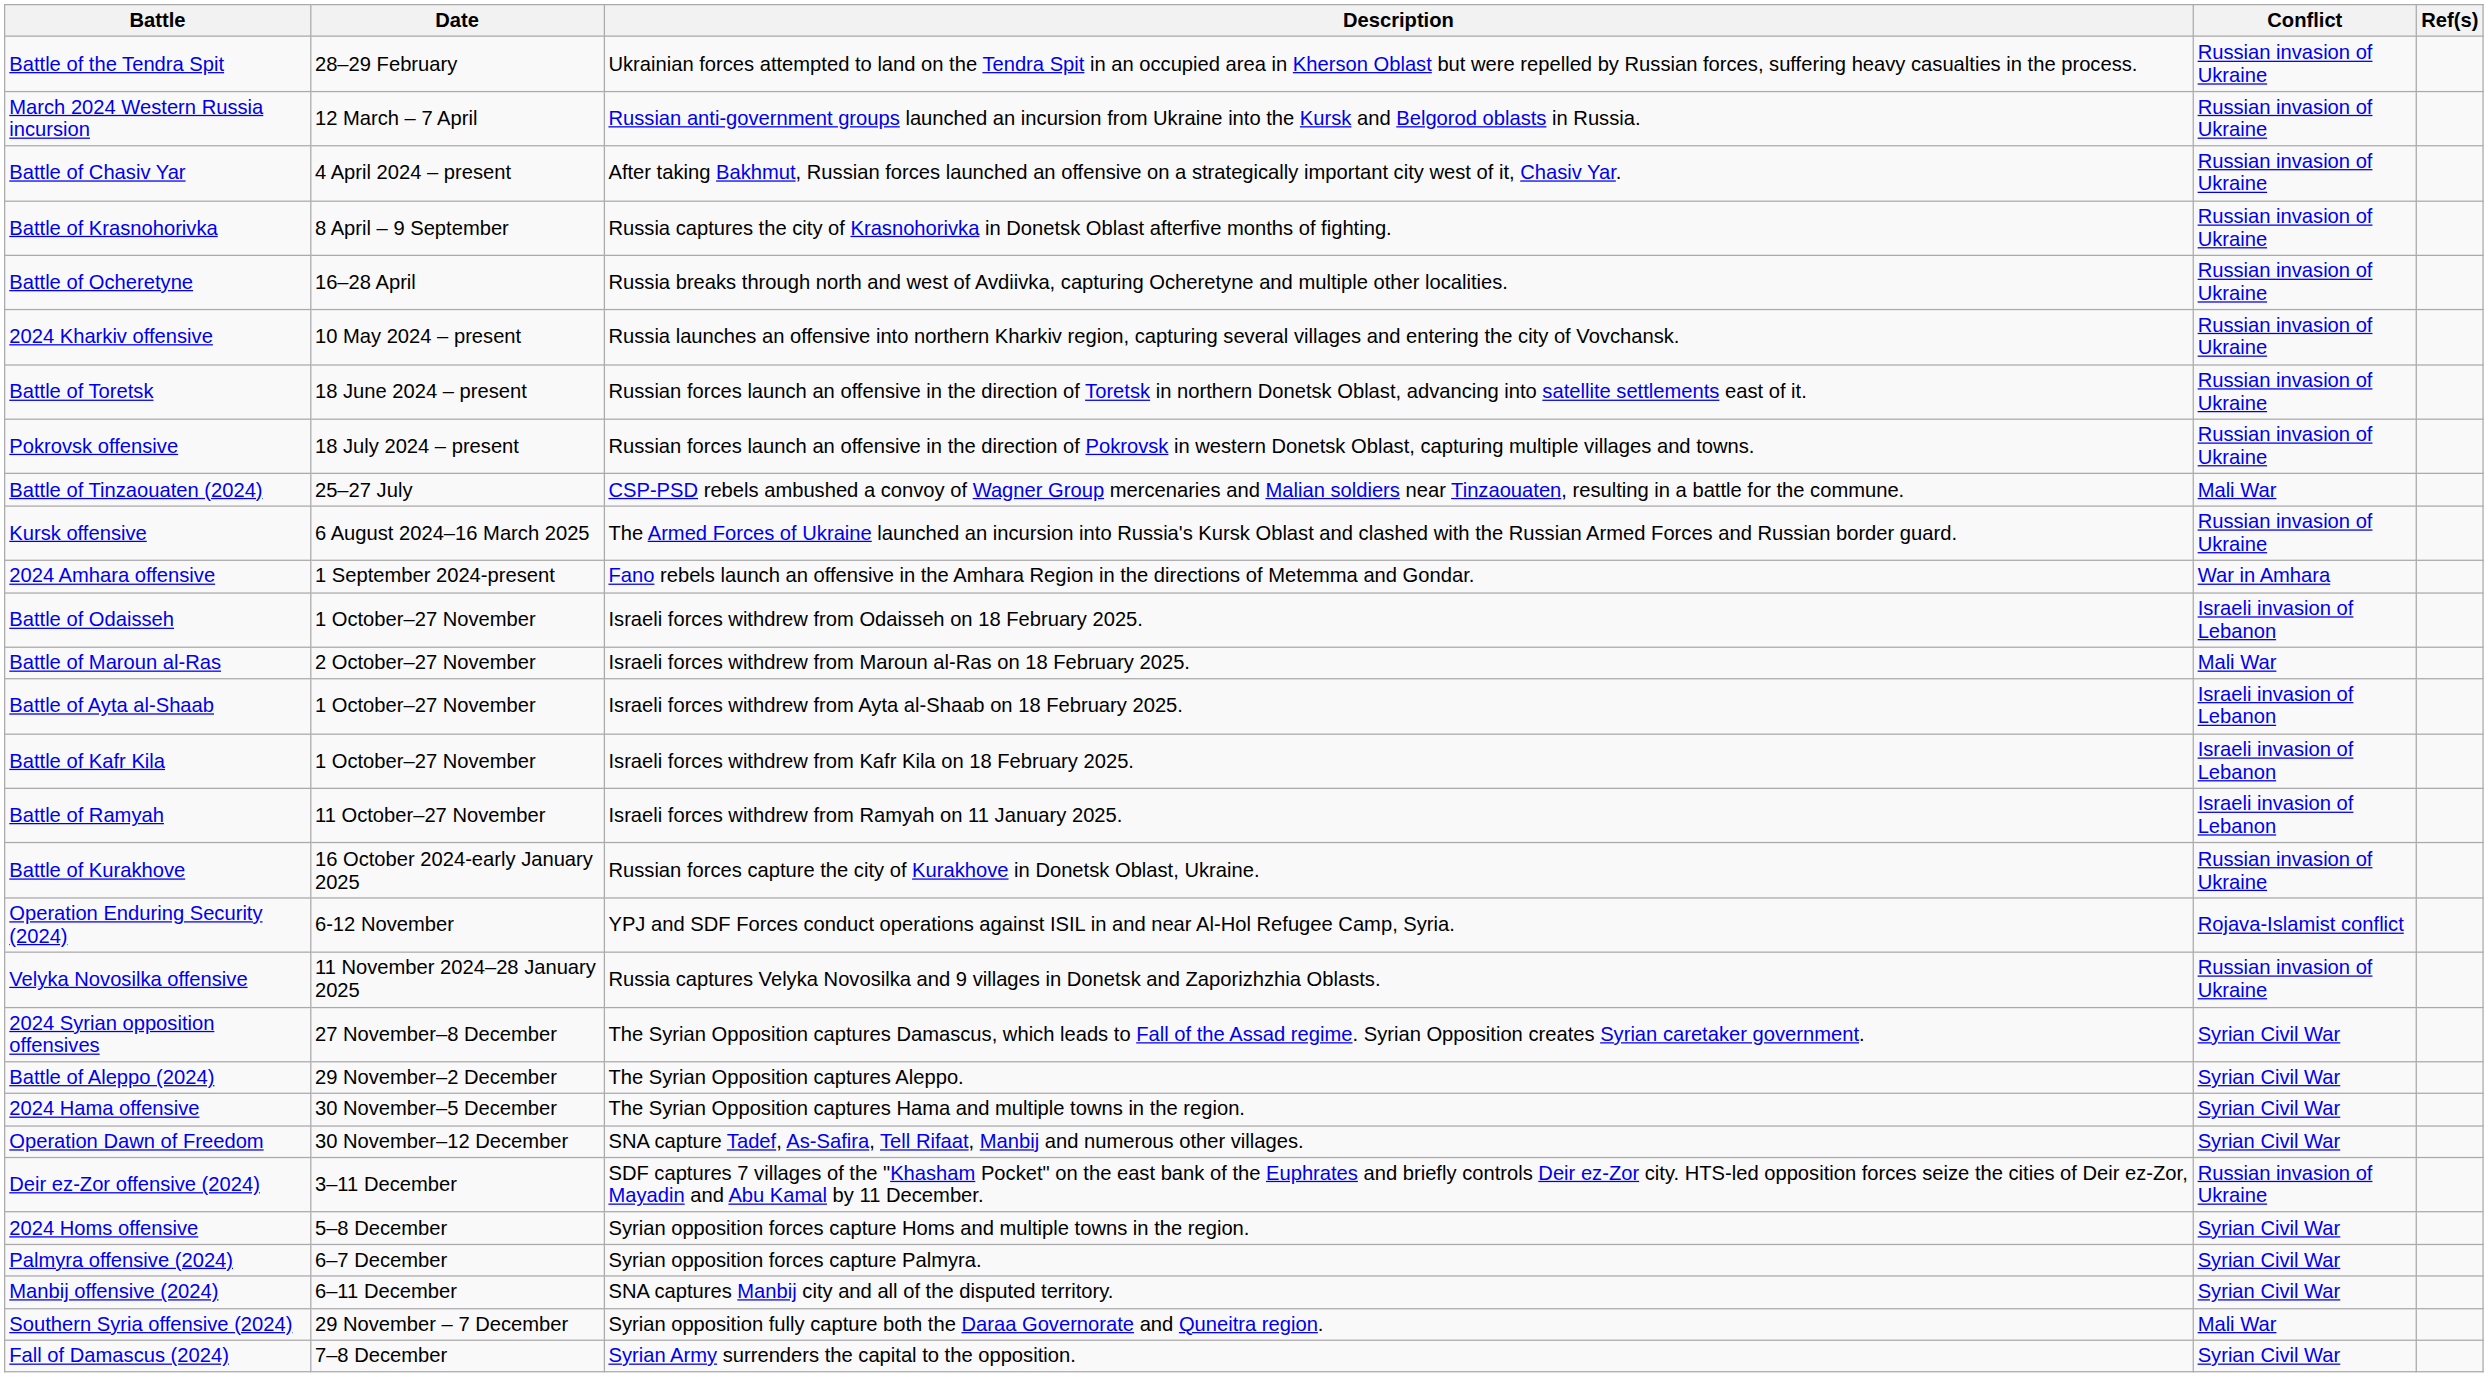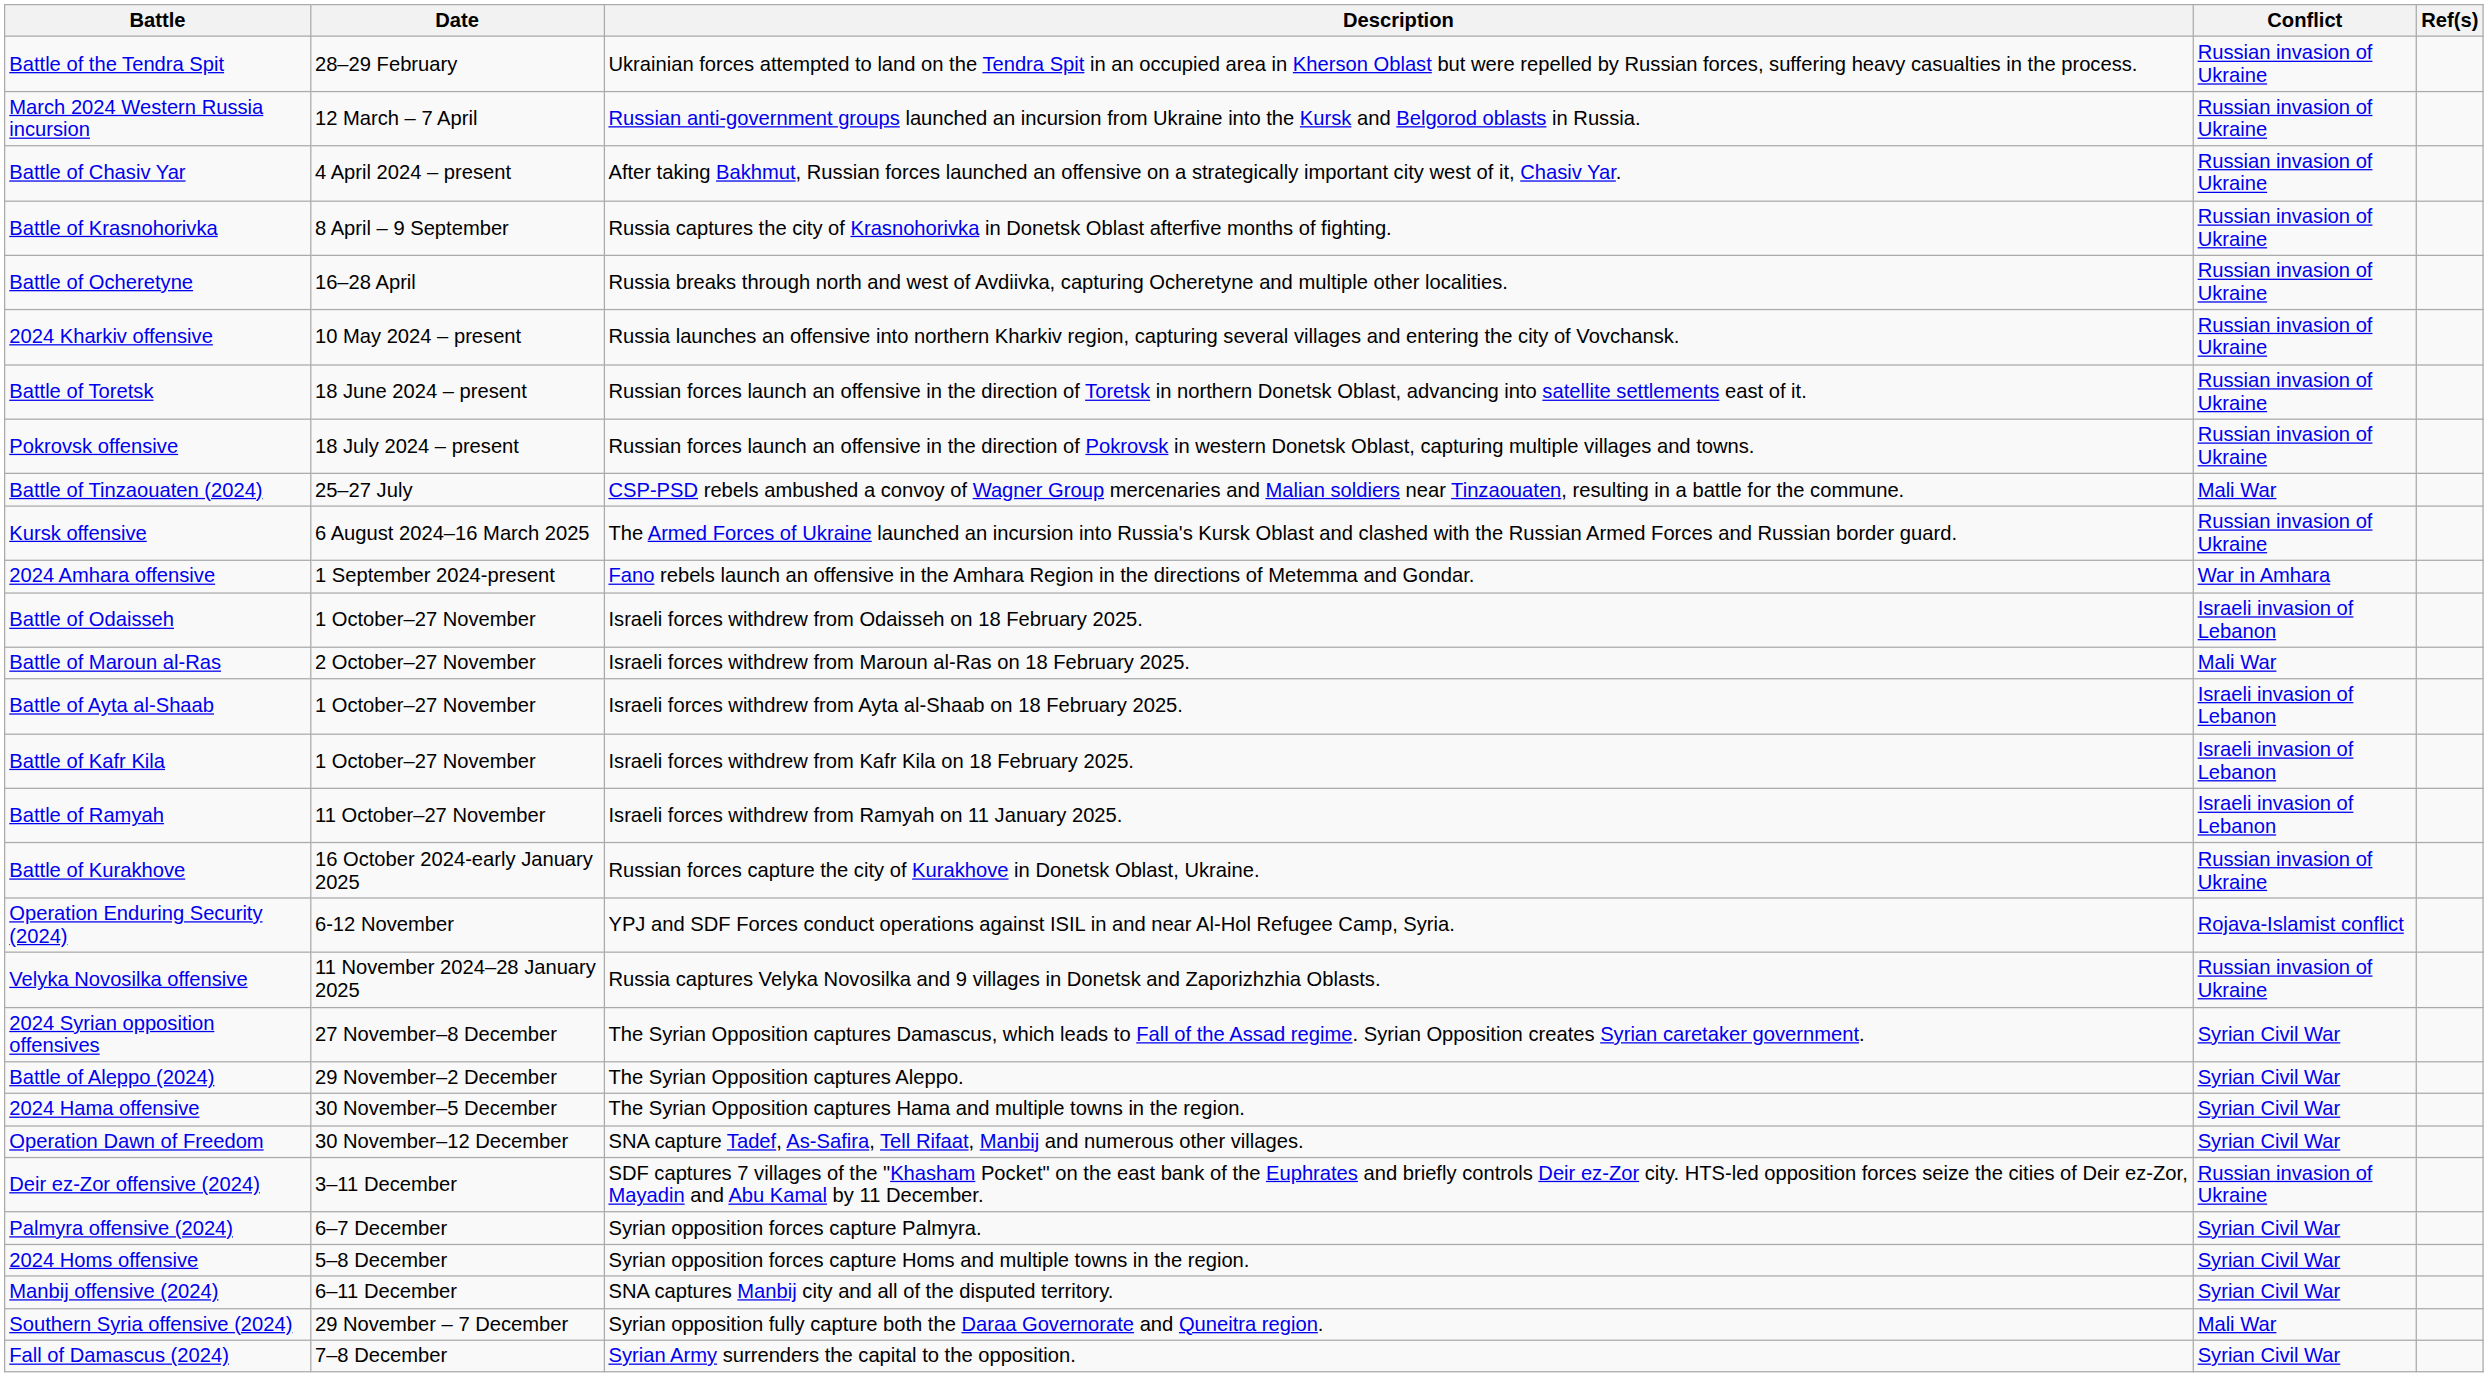rows swapped: 2024 Homs offensive <-> Palmyra offensive (2024)
